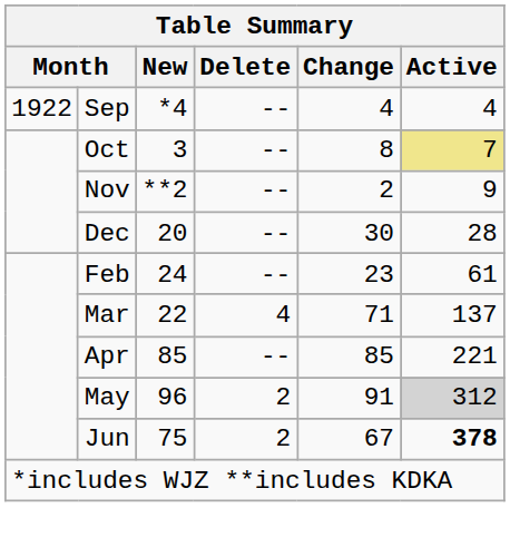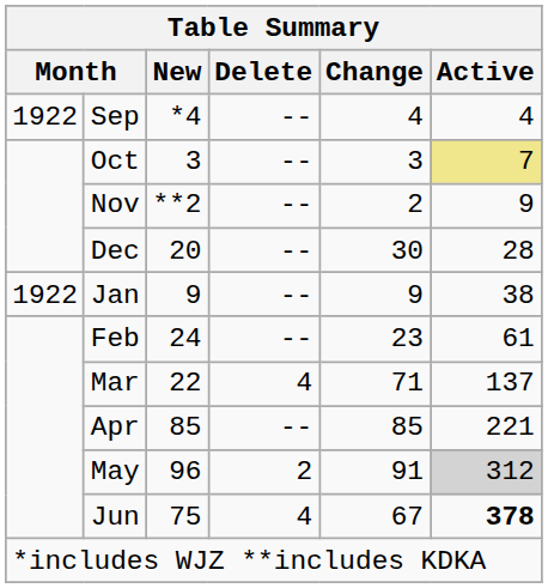Oct | Change: 8 -> 3
+ row: 1922 | Jan | 9 | -- | 9 | 38
Jun | Delete: 2 -> 4
